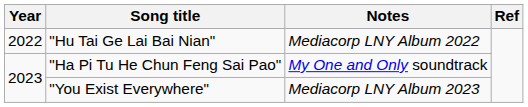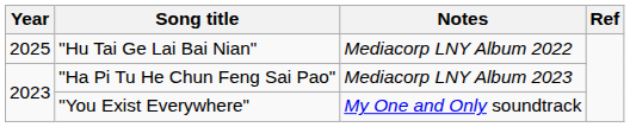"Hu Tai Ge Lai Bai Nian" | Year: 2022 -> 2025
"Ha Pi Tu He Chun Feng Sai Pao" | Notes: My One and Only soundtrack -> Mediacorp LNY Album 2023
"You Exist Everywhere" | Notes: Mediacorp LNY Album 2023 -> My One and Only soundtrack
